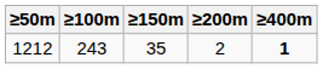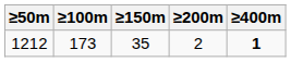1212 | ≥100m: 243 -> 173
